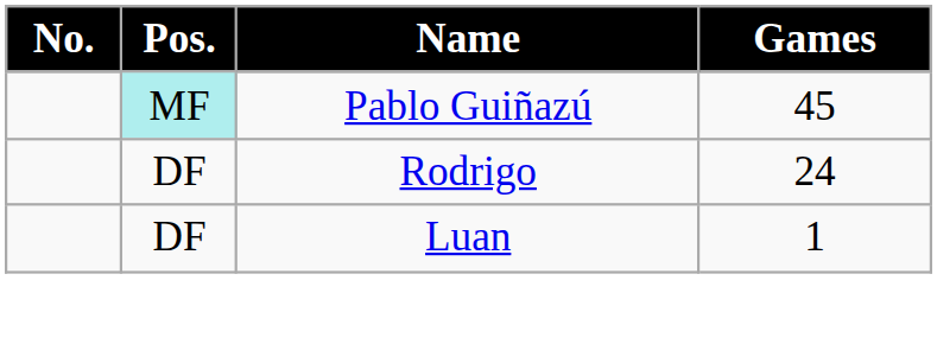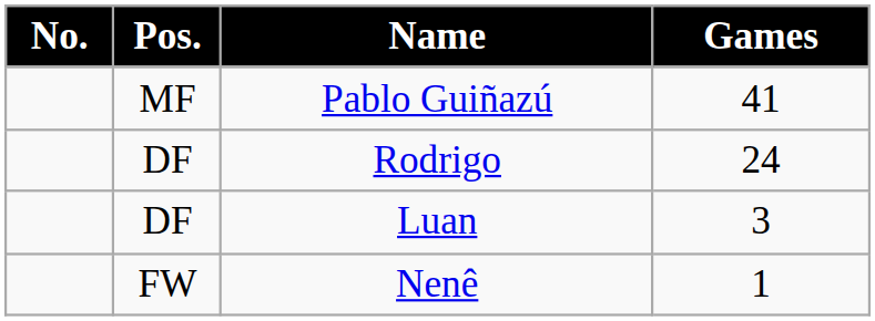Pablo Guiñazú | Pos.: paleturquoise background -> no background
Pablo Guiñazú | Games: 45 -> 41
Luan | Games: 1 -> 3
+ row: FW | Nenê | 1
